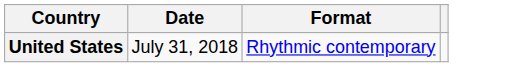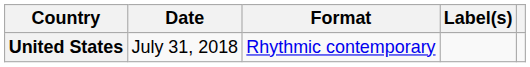+ column: Label(s)
